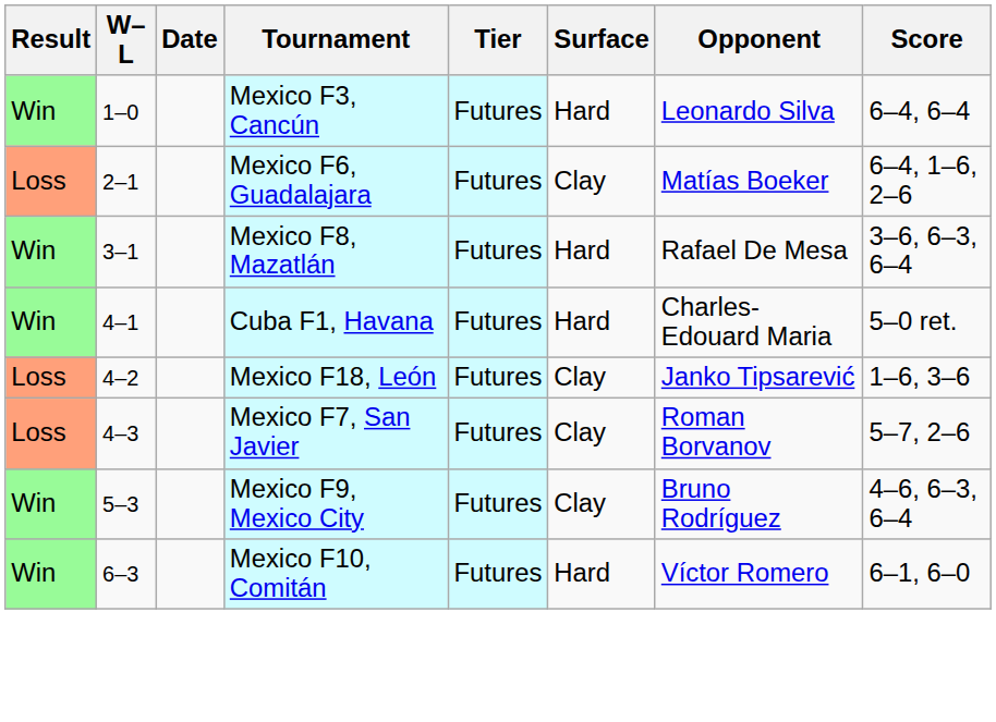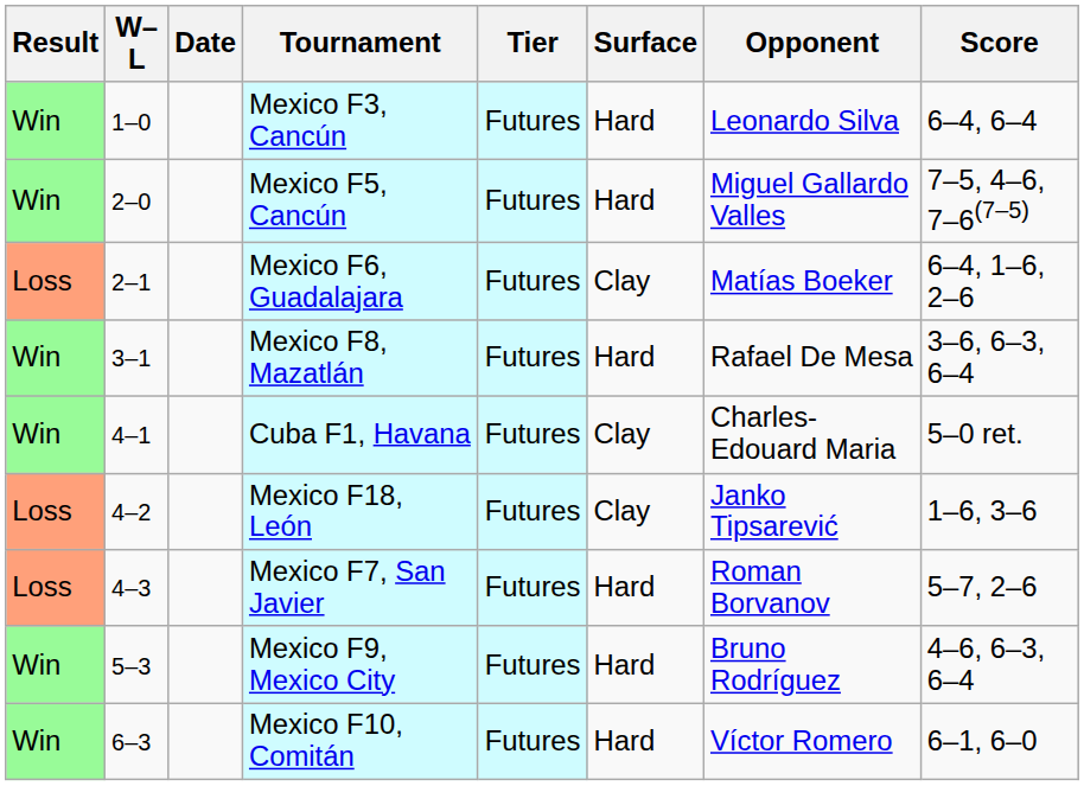+ row: Win | 2–0 | Mexico F5, Cancún | Futures | Hard | Miguel Gallardo Valles | 7–5, 4–6, 7–6(7–5)
Cuba F1, Havana | Surface: Hard -> Clay
Mexico F7, San Javier | Surface: Clay -> Hard
Mexico F9, Mexico City | Surface: Clay -> Hard
